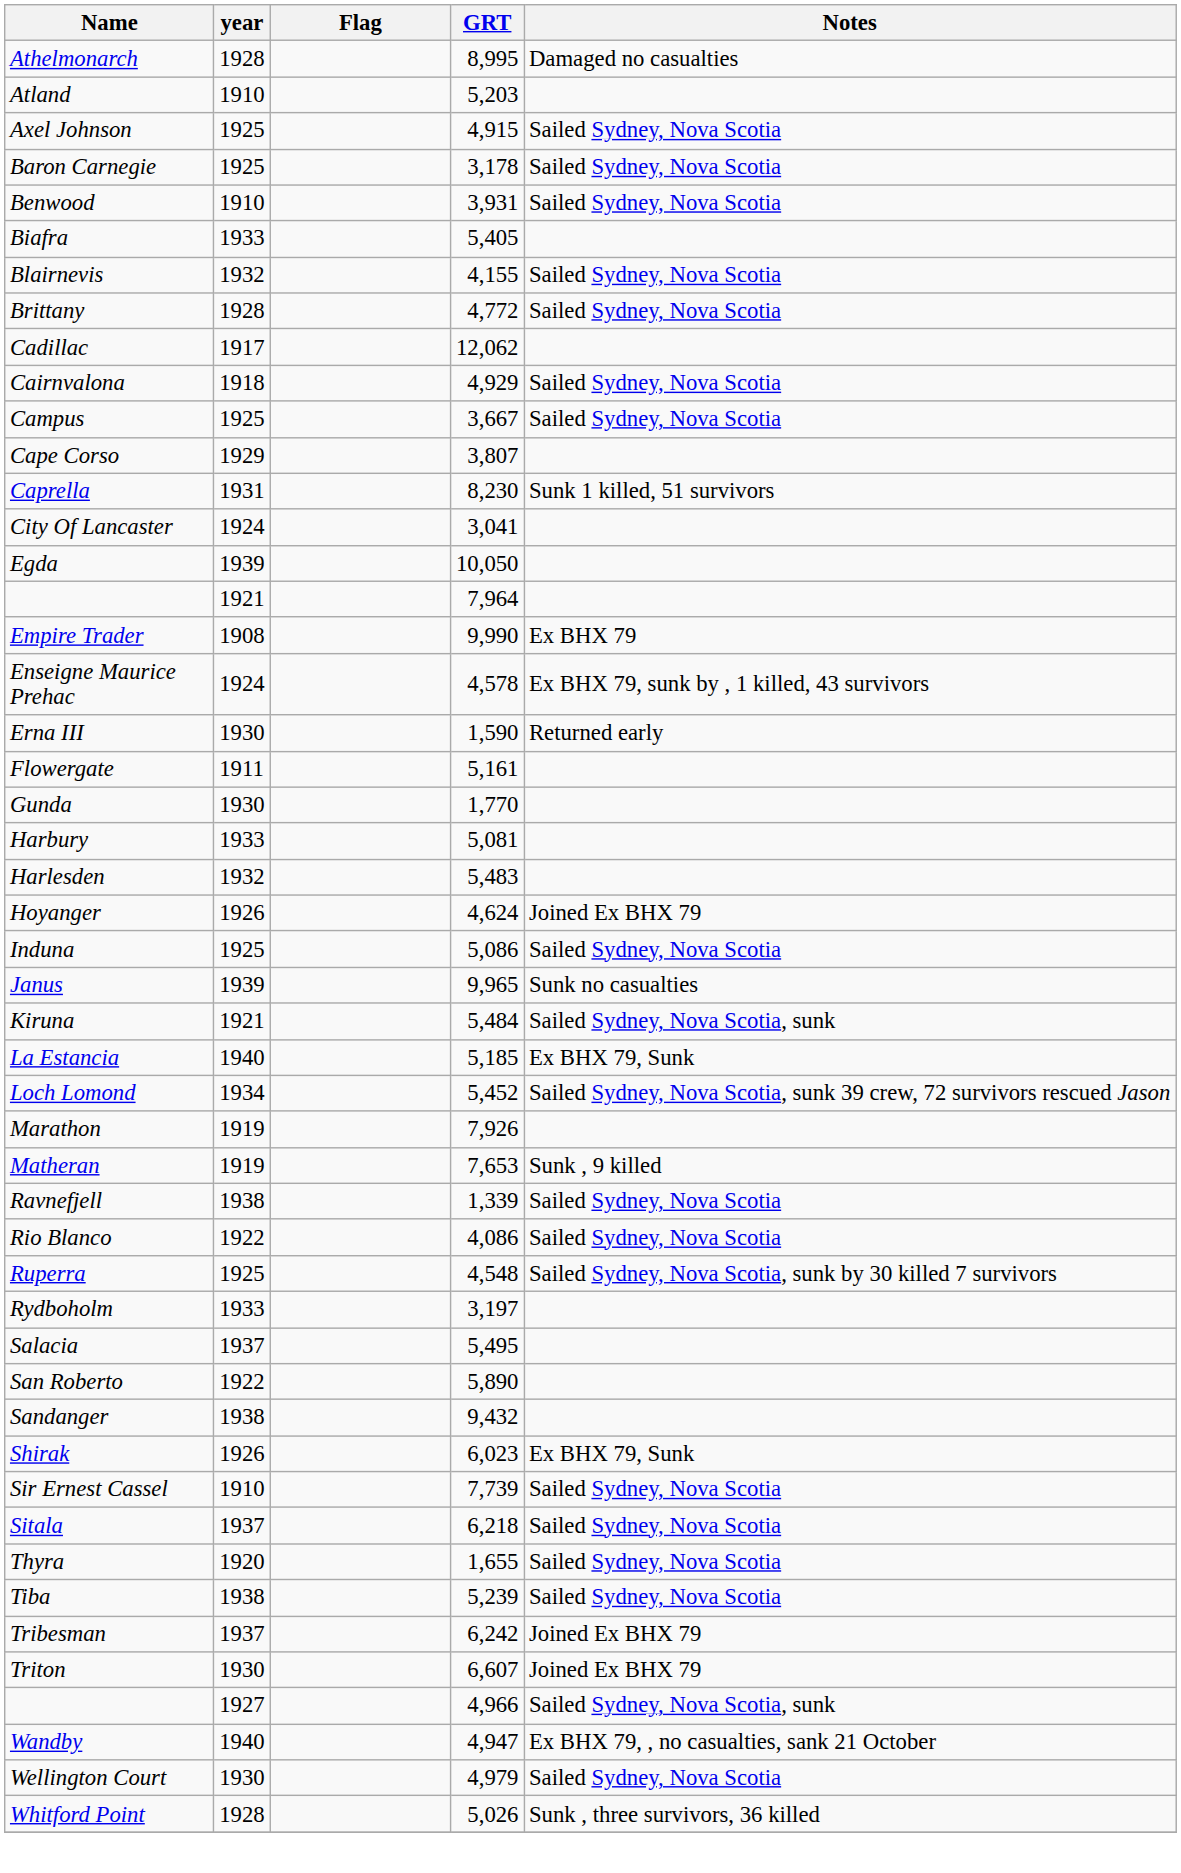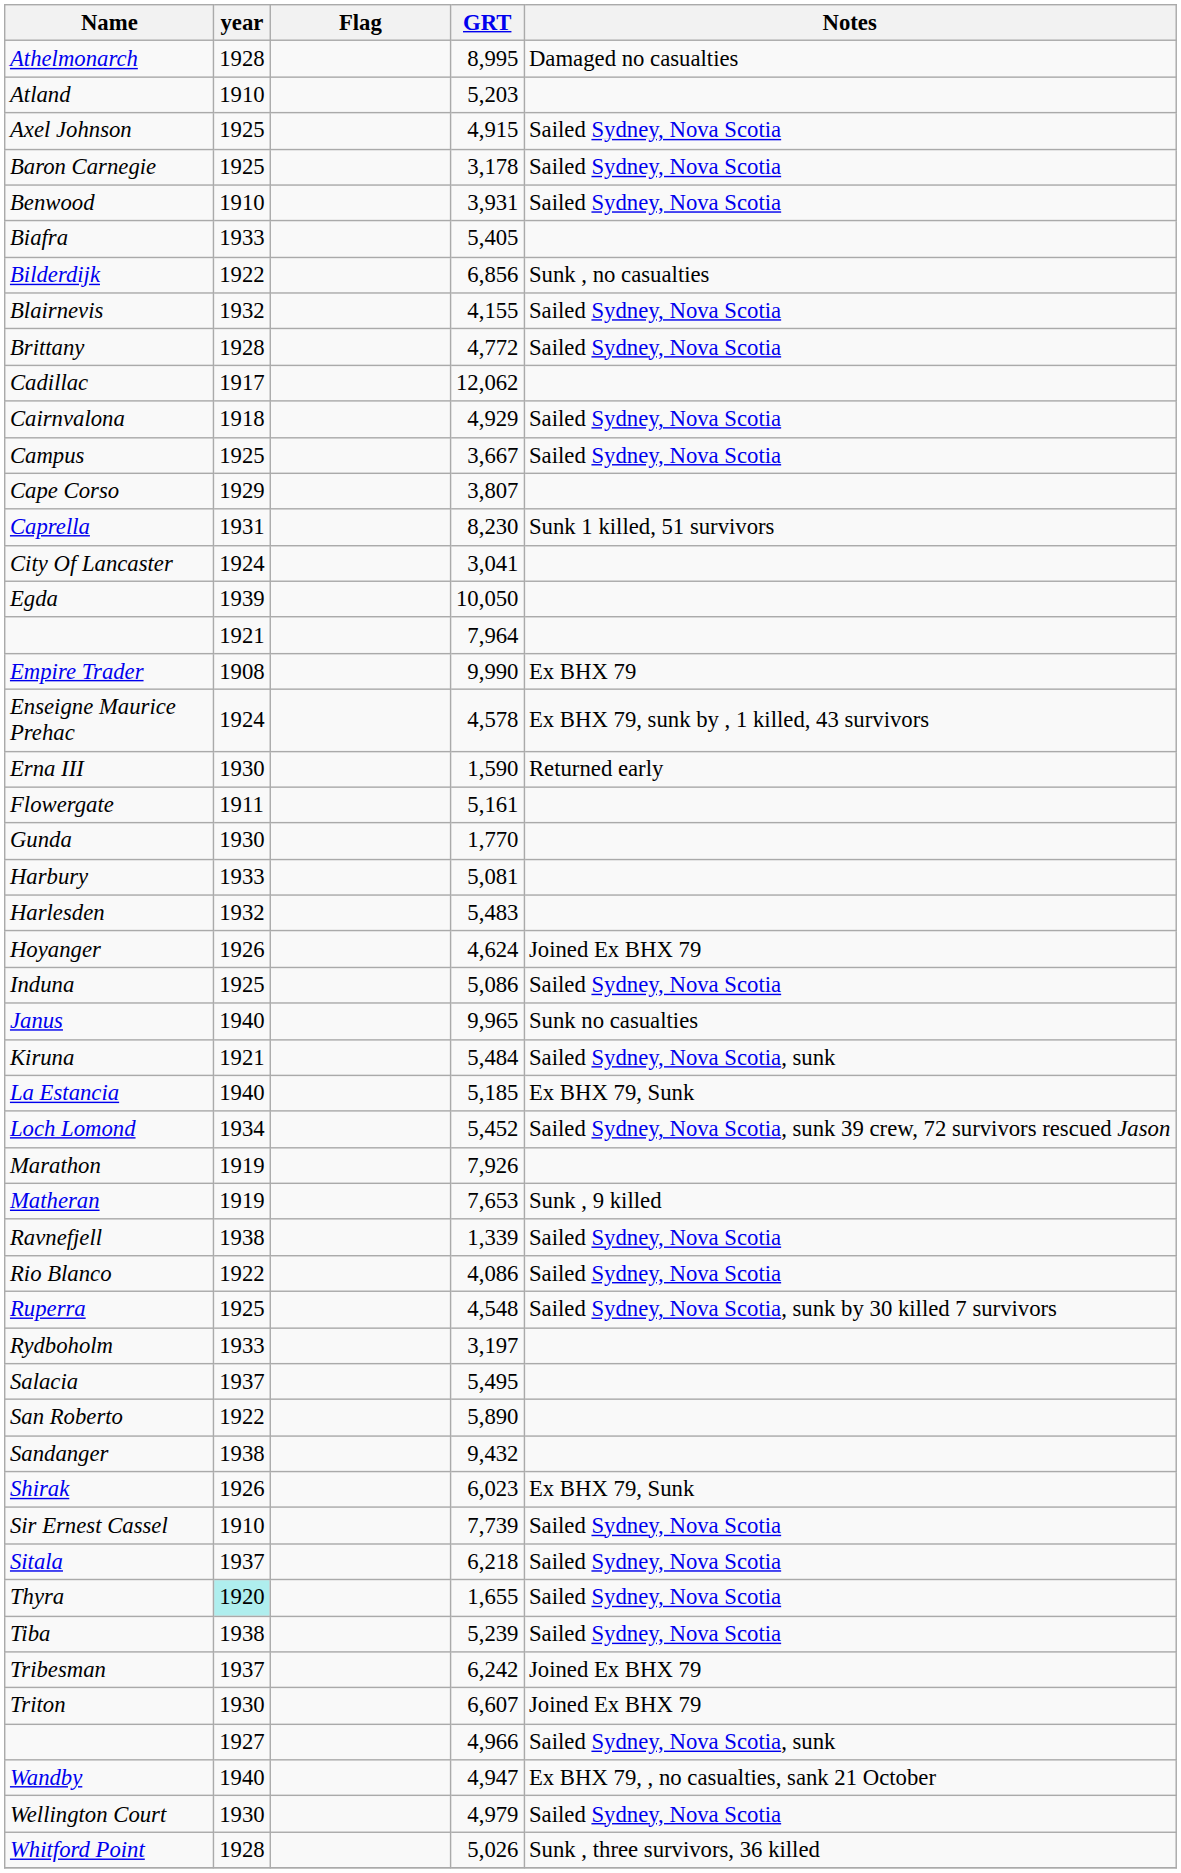+ row: Bilderdijk | 1922 | 6,856 | Sunk , no casualties
Janus | year: 1939 -> 1940
Thyra | year: no background -> paleturquoise background
